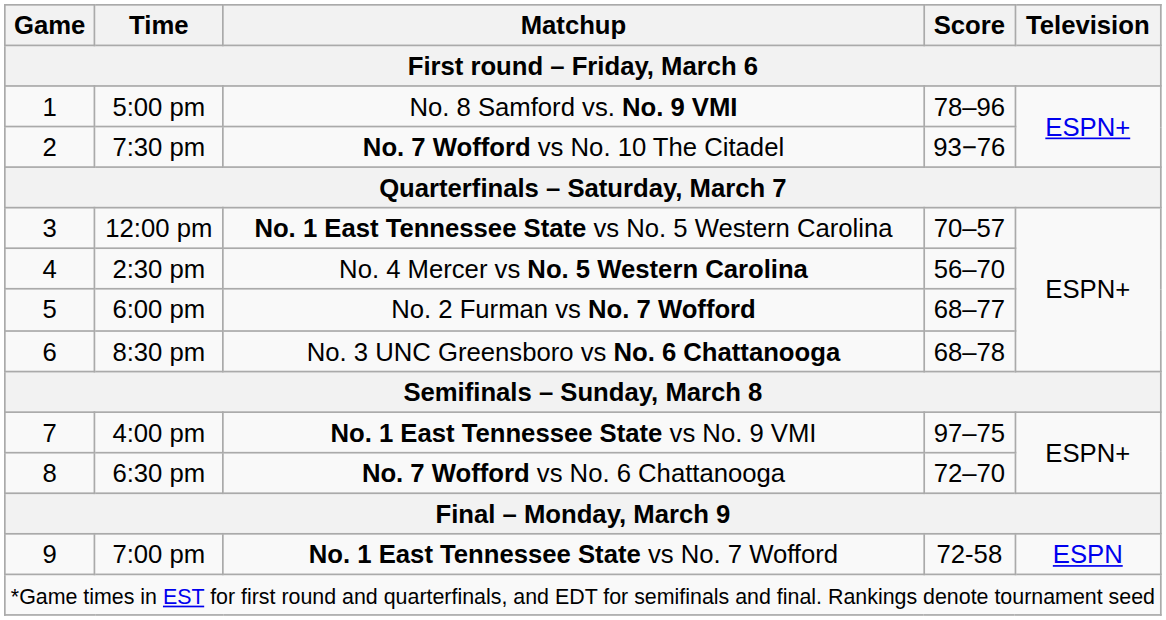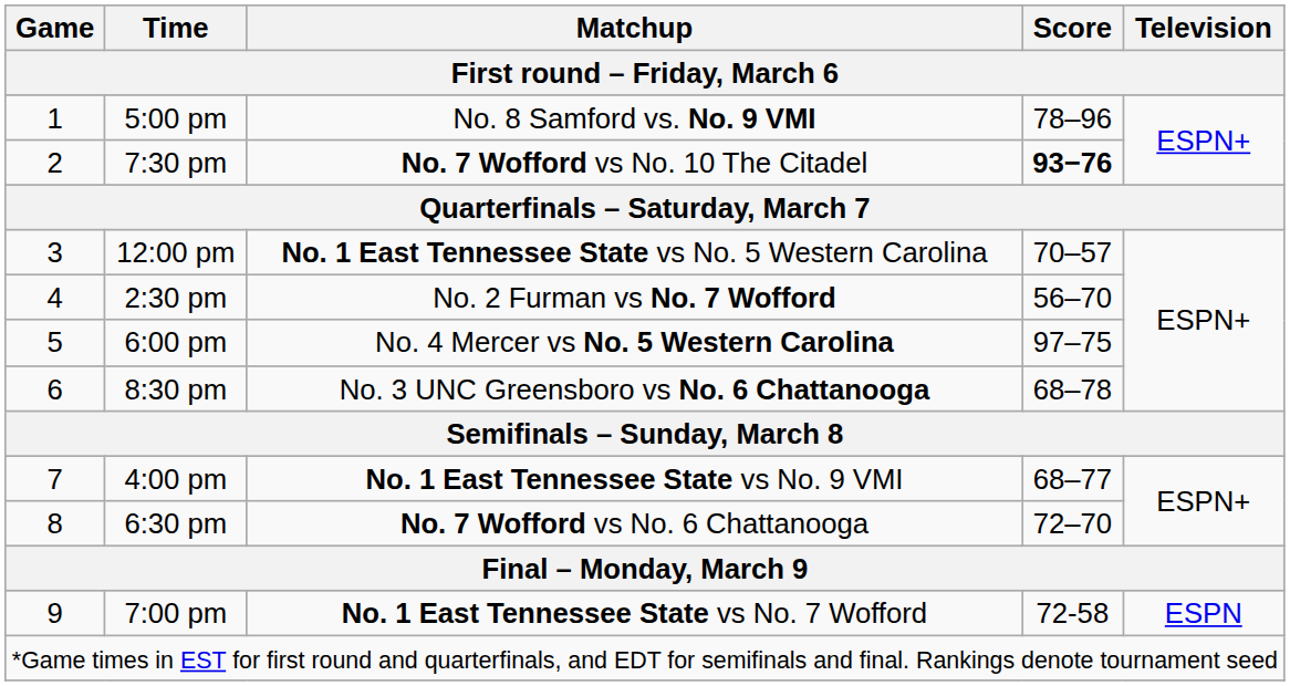7:30 pm | Score: normal -> bold
2:30 pm | Matchup: No. 4 Mercer vs No. 5 Western Carolina -> No. 2 Furman vs No. 7 Wofford
6:00 pm | Matchup: No. 2 Furman vs No. 7 Wofford -> No. 4 Mercer vs No. 5 Western Carolina
6:00 pm | Score: 68–77 -> 97–75
4:00 pm | Score: 97–75 -> 68–77
